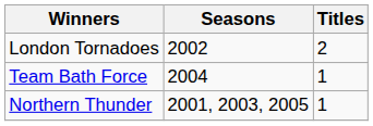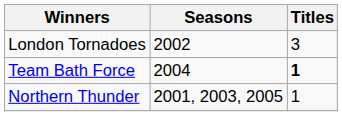London Tornadoes | Titles: 2 -> 3
Team Bath Force | Titles: normal -> bold
